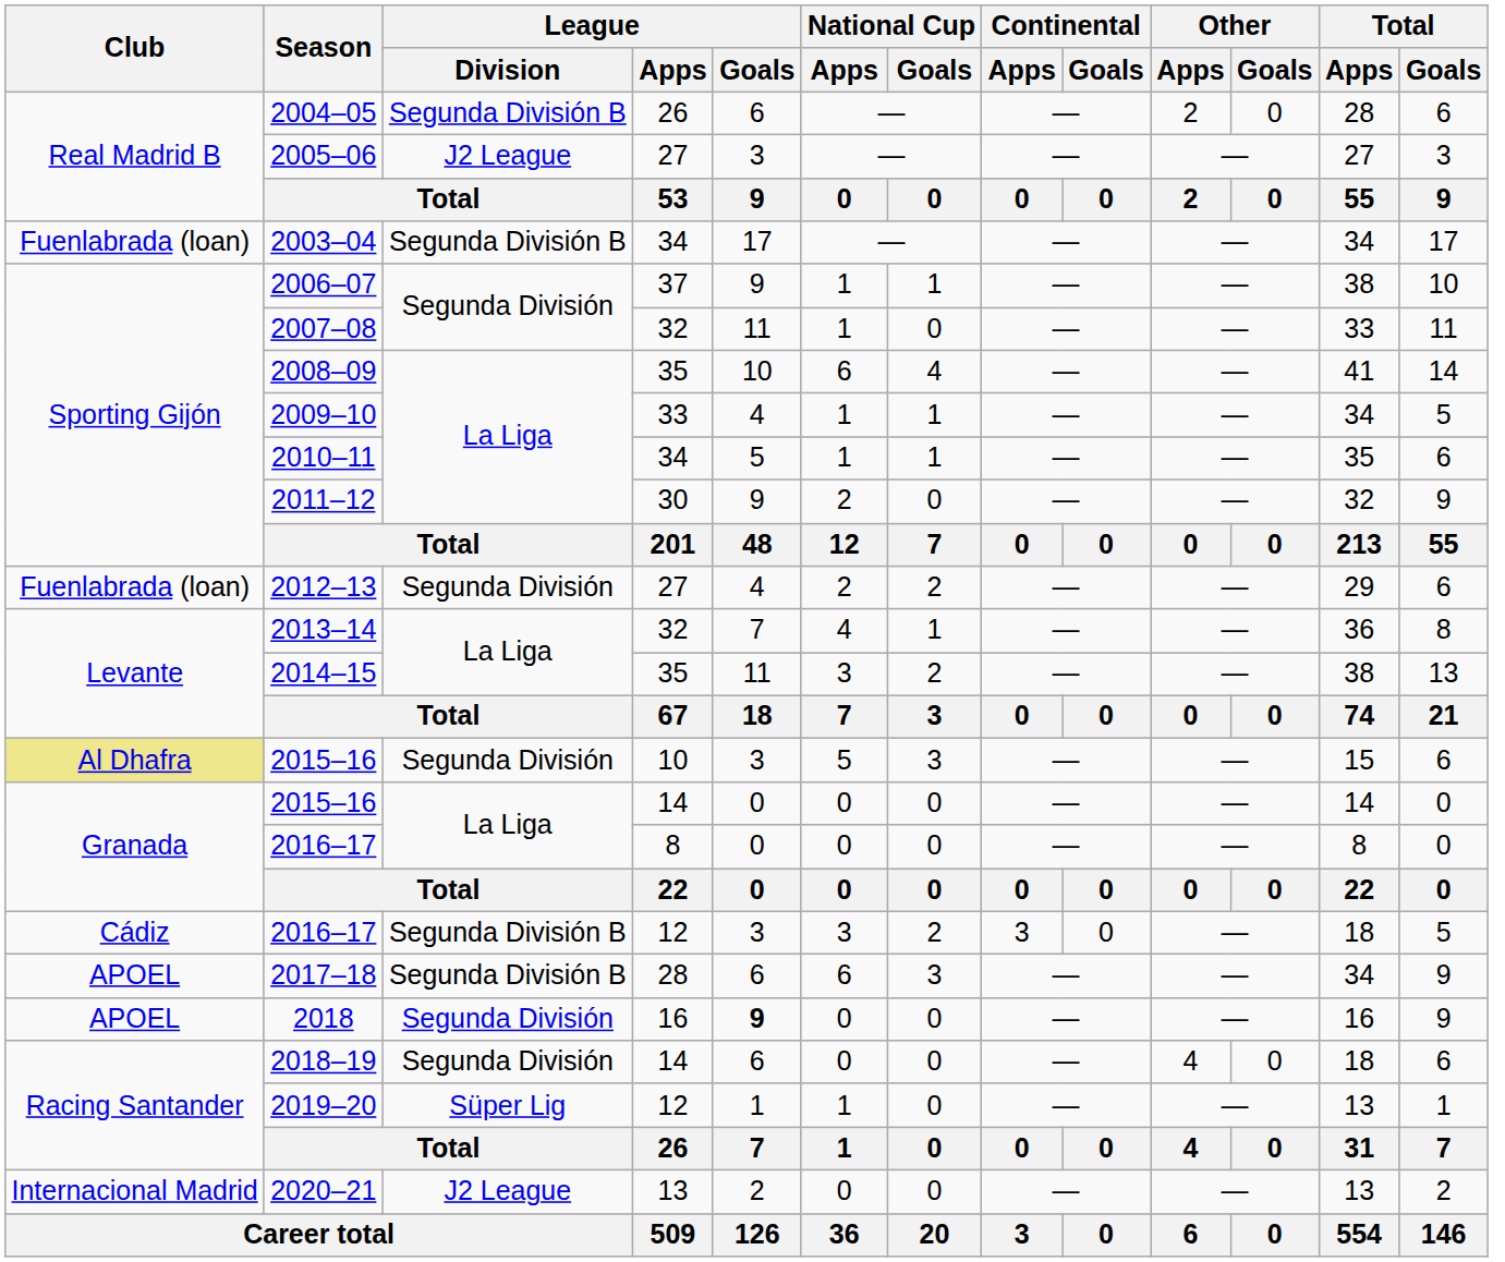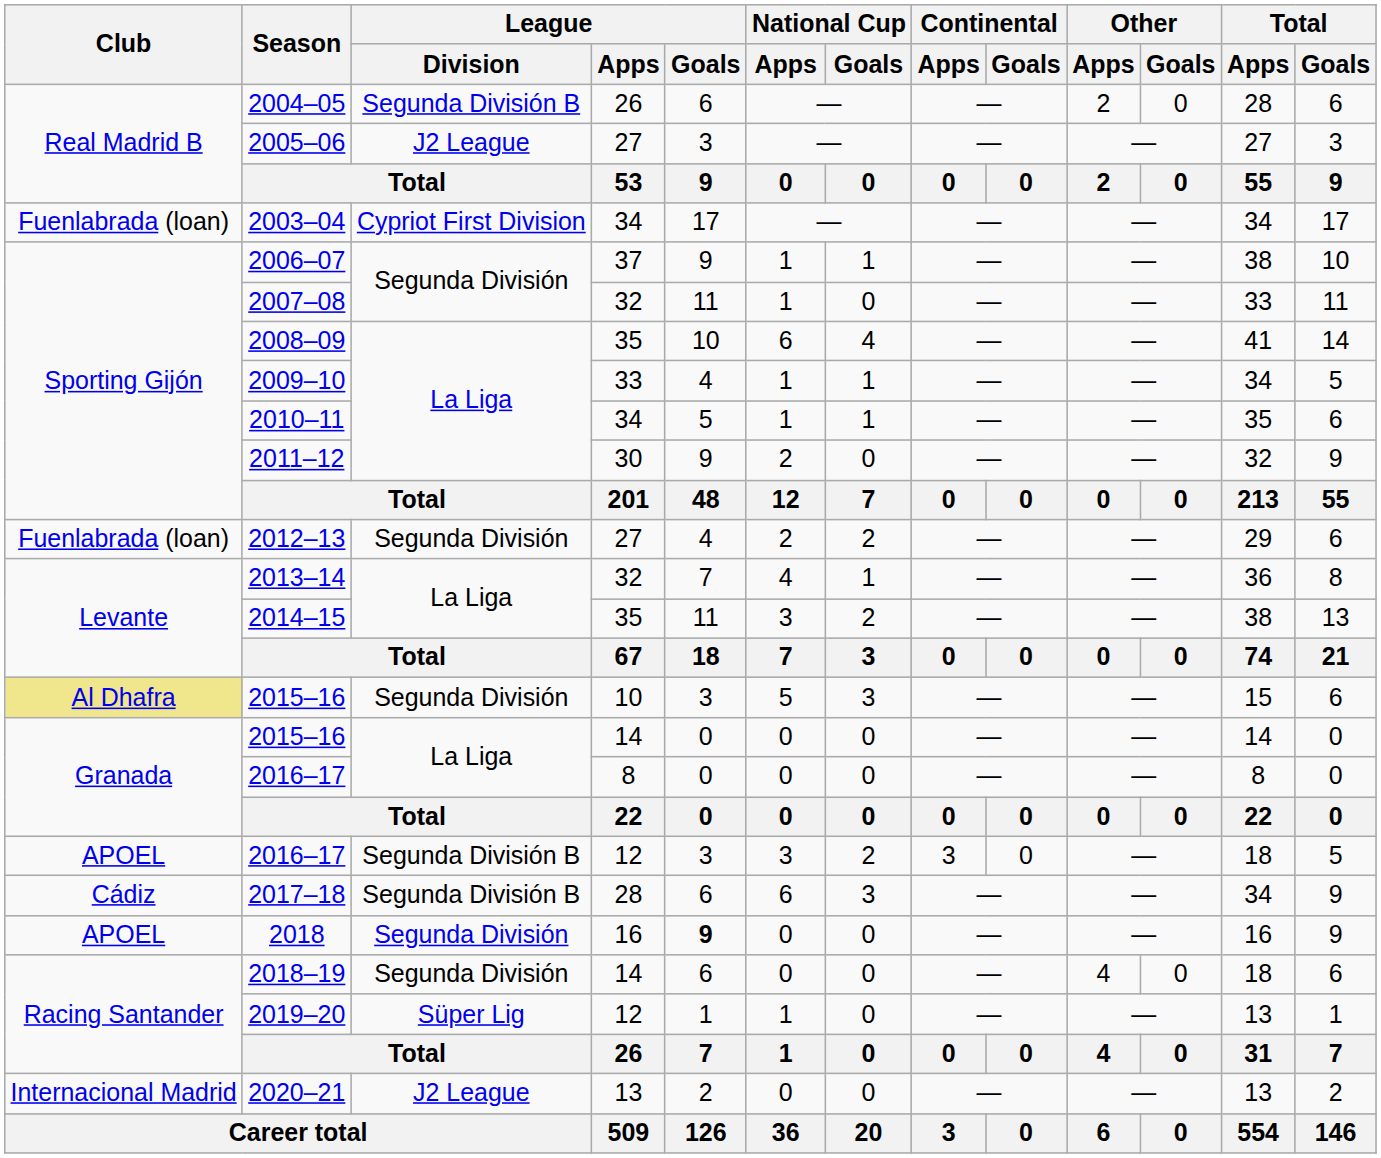2003–04 | League / Division: Segunda División B -> Cypriot First Division
2016–17 / 12 | Club: Cádiz -> APOEL
2017–18 | Club: APOEL -> Cádiz
